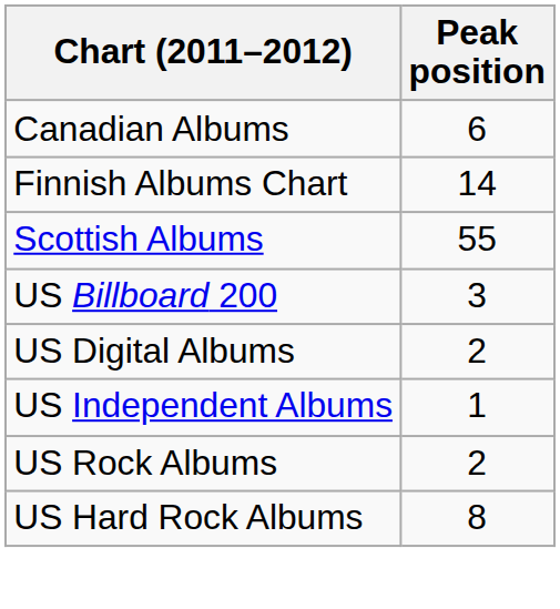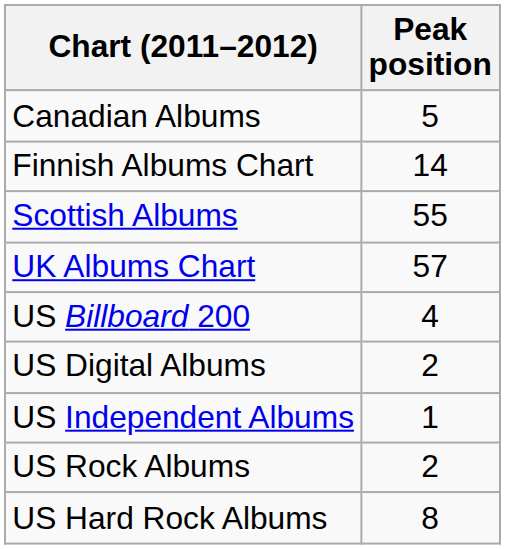Canadian Albums | Peak position: 6 -> 5
+ row: UK Albums Chart | 57
US Billboard 200 | Peak position: 3 -> 4
